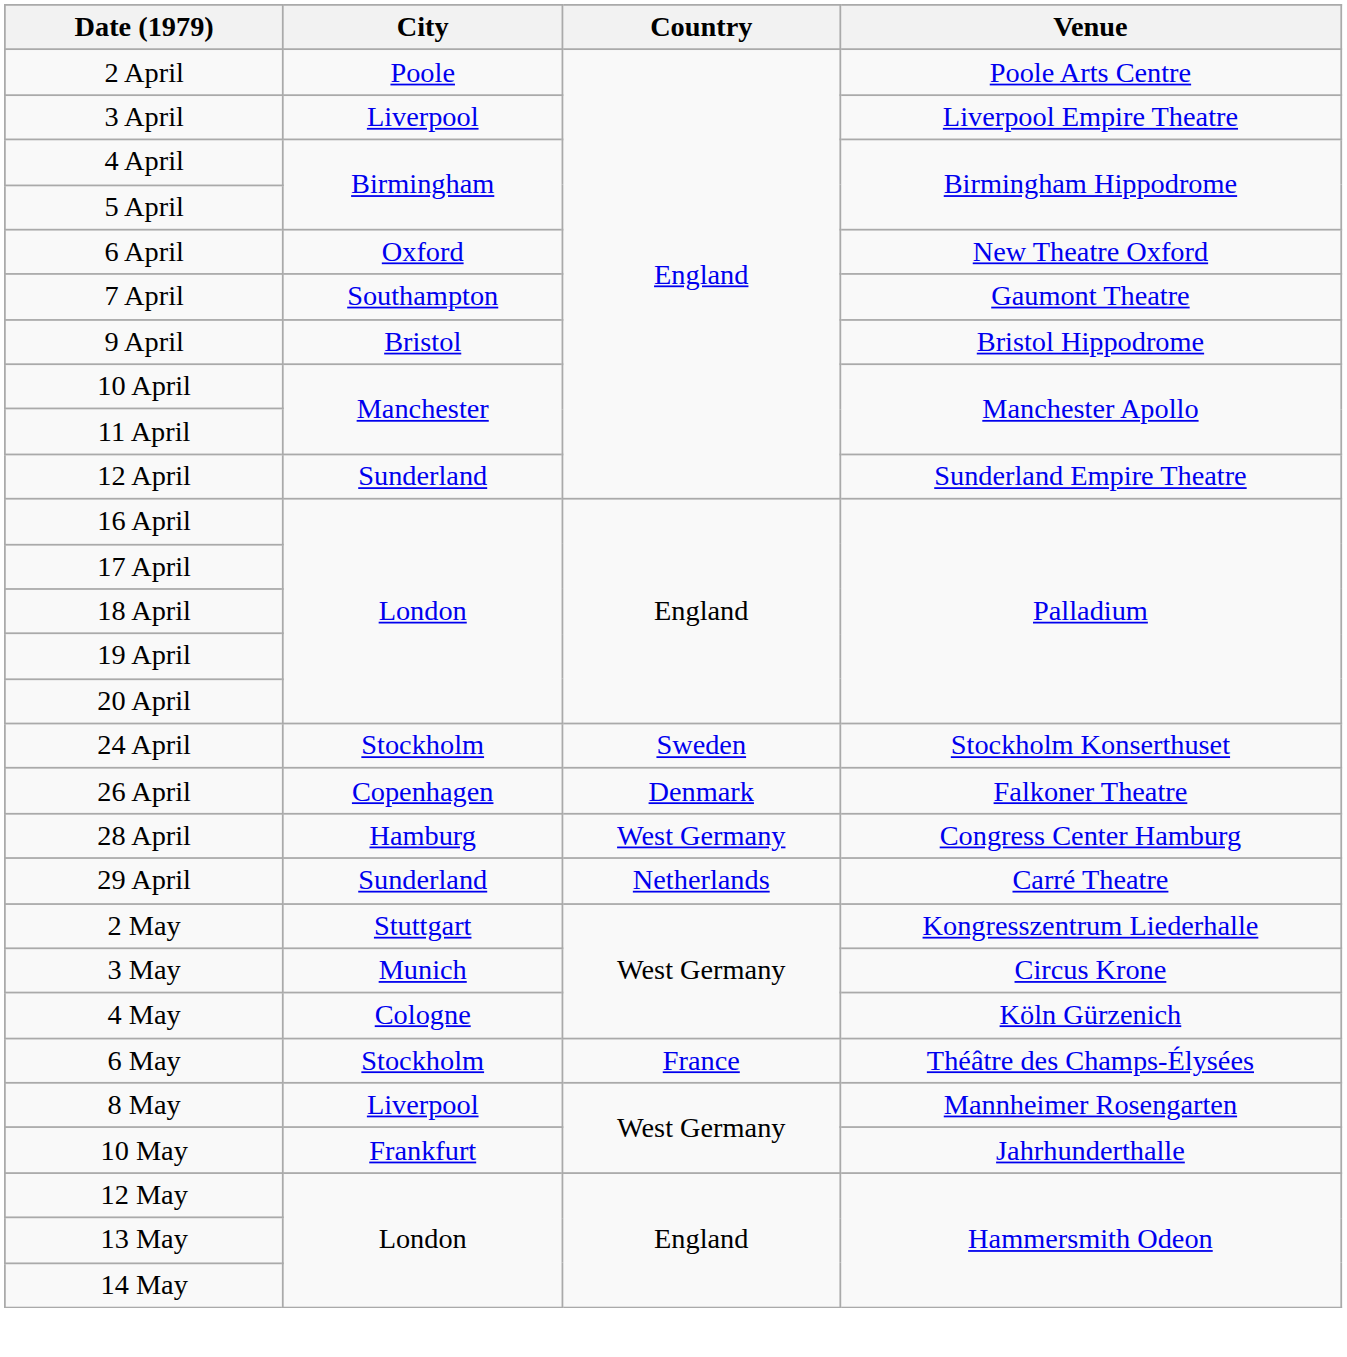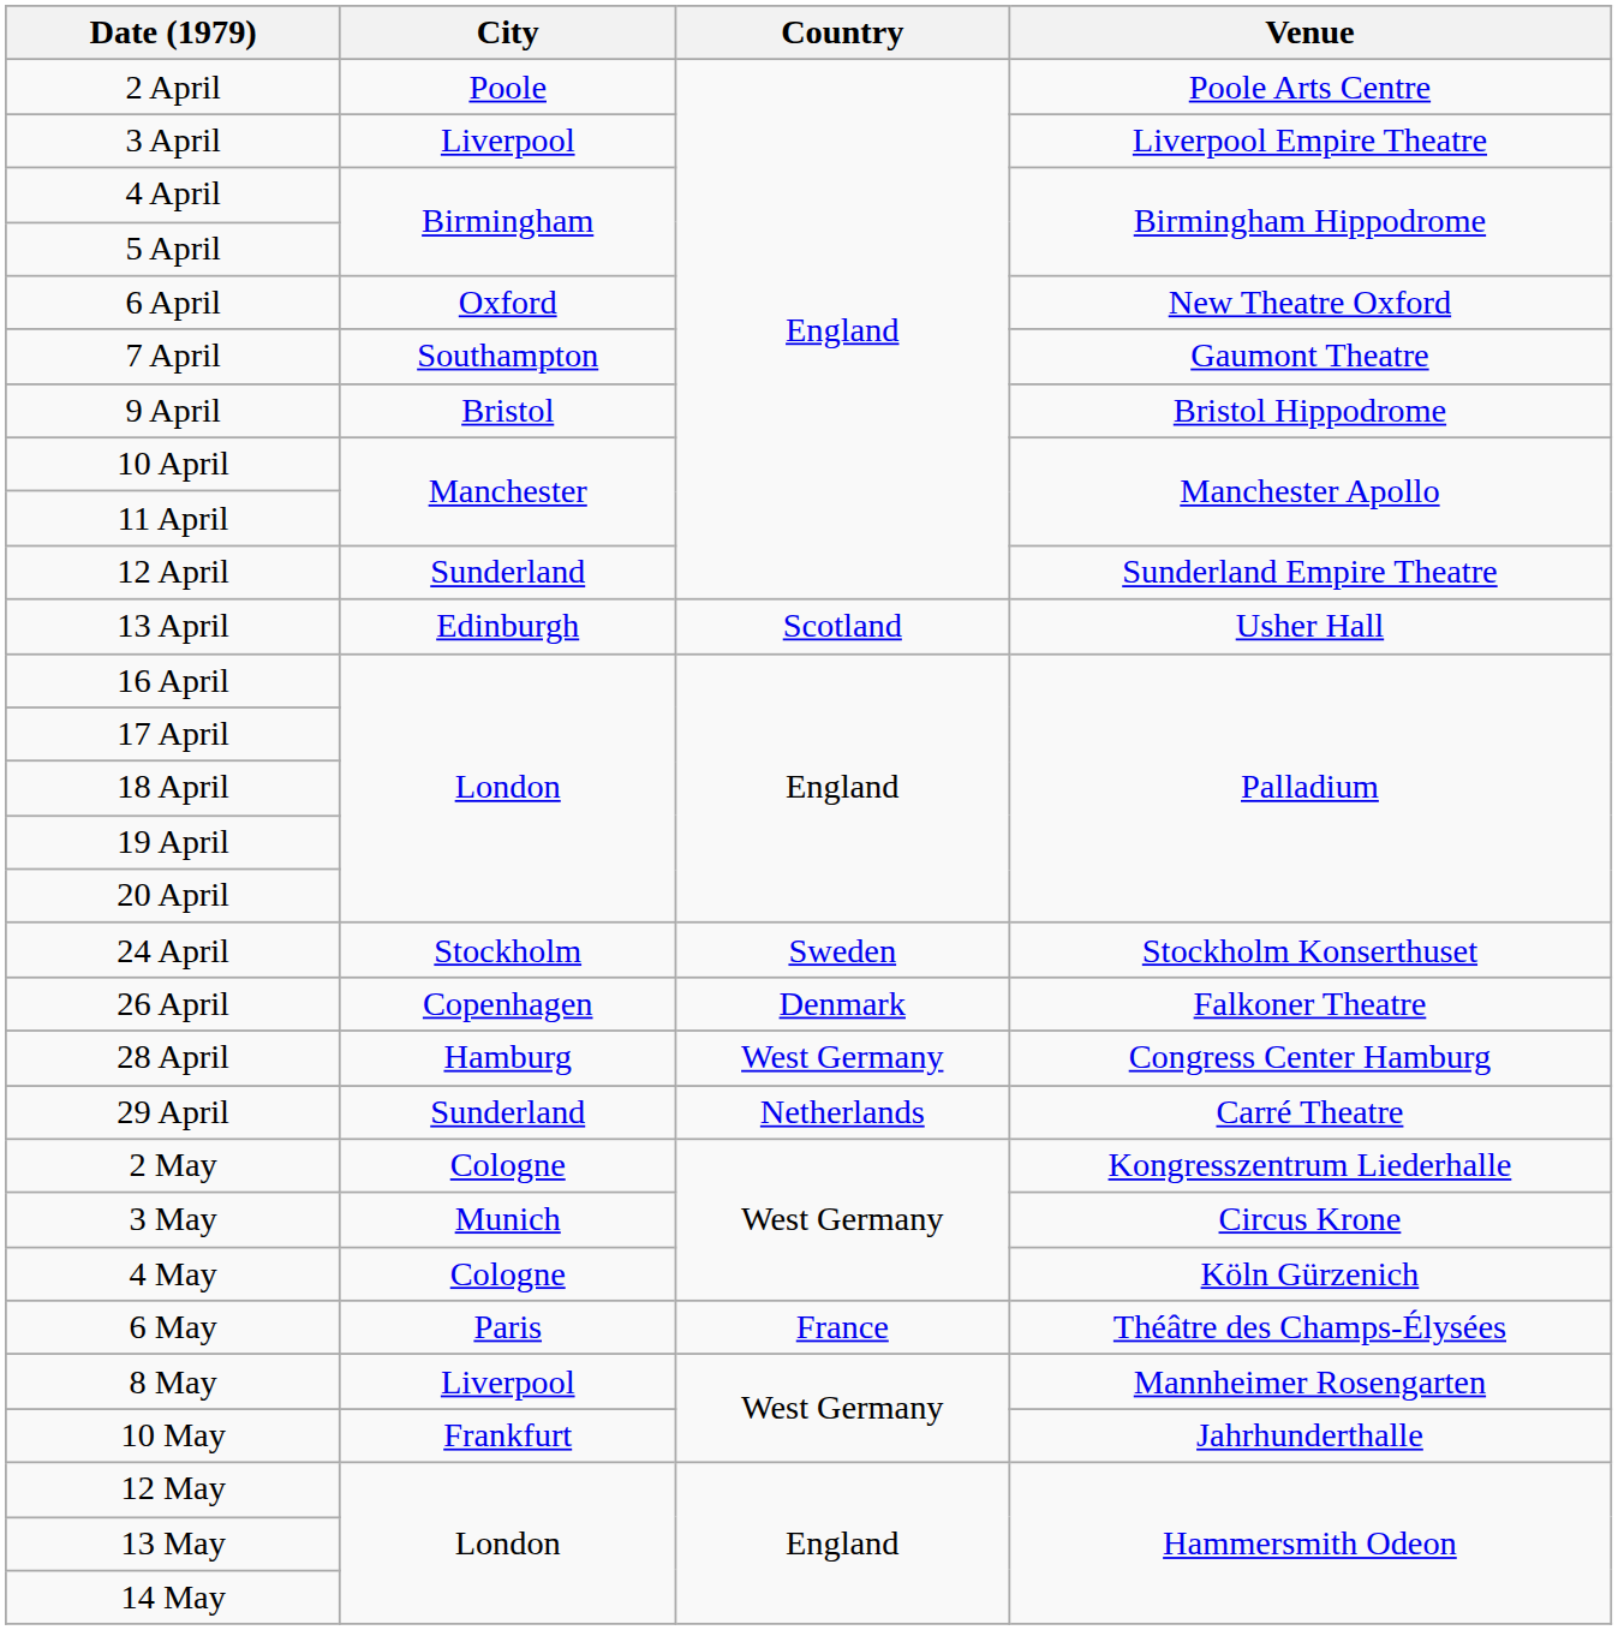+ row: 13 April | Edinburgh | Scotland | Usher Hall
2 May | City: Stuttgart -> Cologne
6 May | City: Stockholm -> Paris
